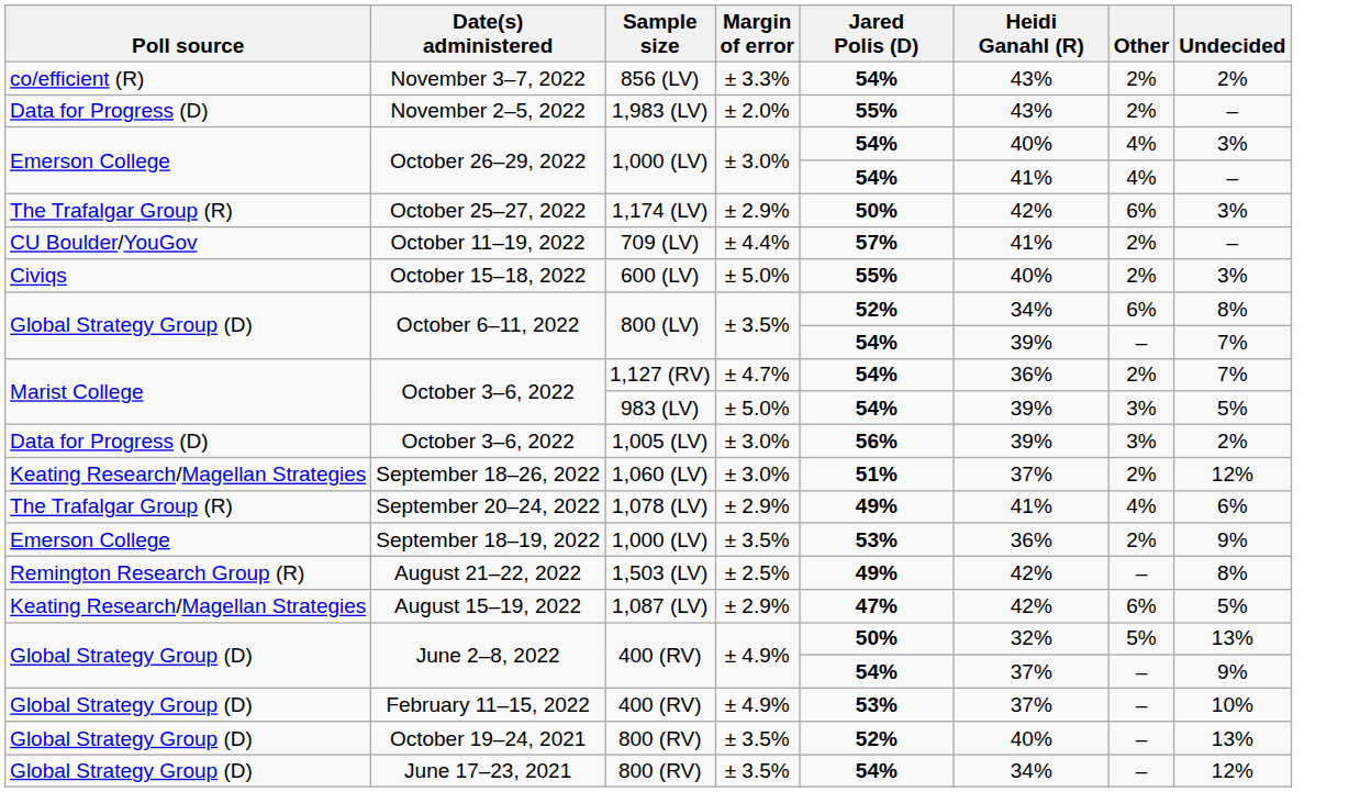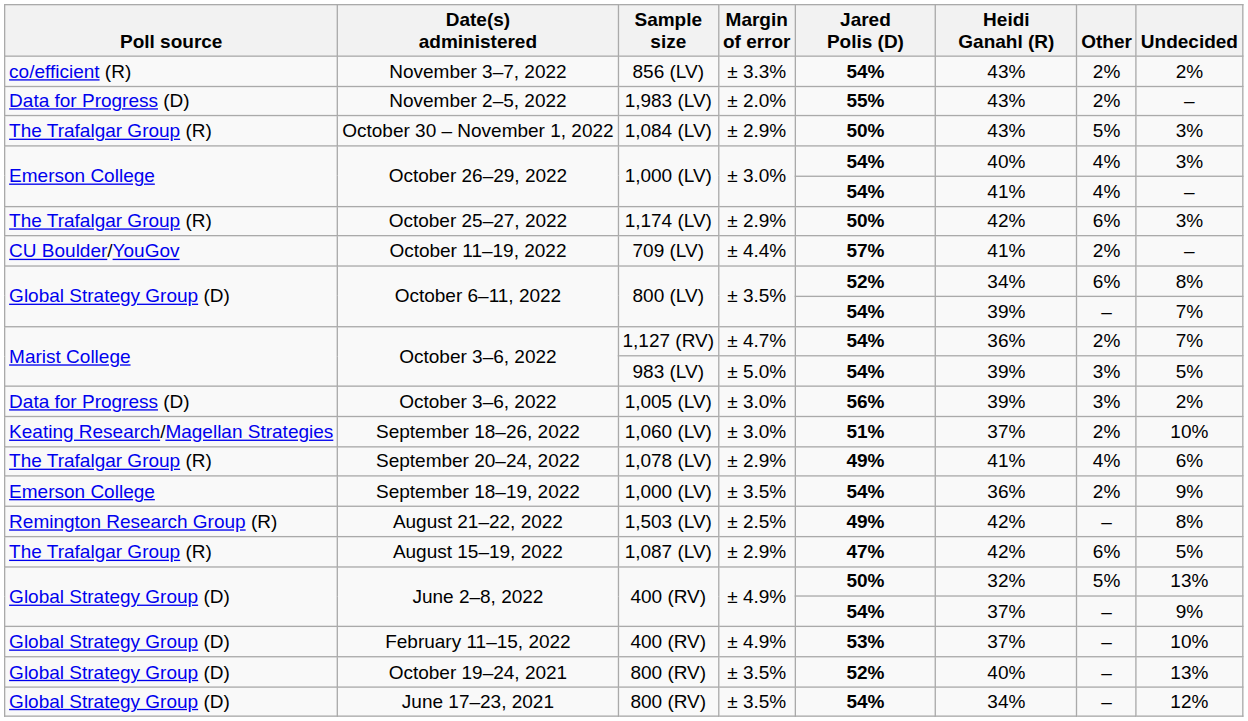+ row: The Trafalgar Group (R) | October 30 – November 1, 2022 | 1,084 (LV) | ± 2.9% | 50% | 43% | 5% | 3%
- row: Civiqs | October 15–18, 2022 | 600 (LV) | ± 5.0% | 55% | 40% | 2% | 3%
September 18–26, 2022 | Undecided: 12% -> 10%
September 18–19, 2022 | Jared Polis (D): 53% -> 54%
August 15–19, 2022 | Poll source: Keating Research/Magellan Strategies -> The Trafalgar Group (R)
